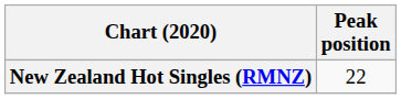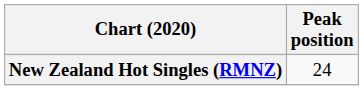New Zealand Hot Singles (RMNZ) | Peak position: 22 -> 24
